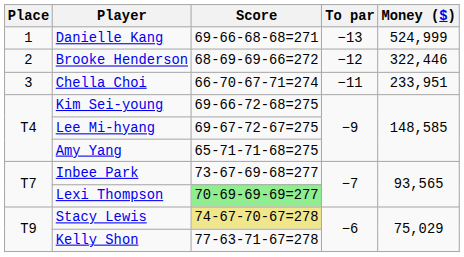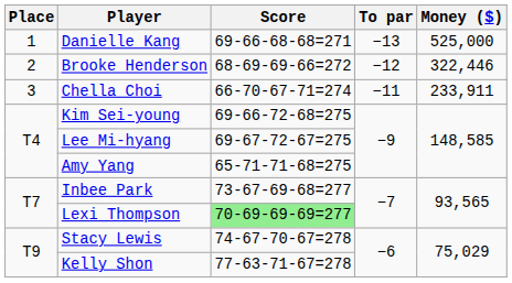Danielle Kang | Money ($): 524,999 -> 525,000
Chella Choi | Money ($): 233,951 -> 233,911
Stacy Lewis | Score: khaki background -> no background
